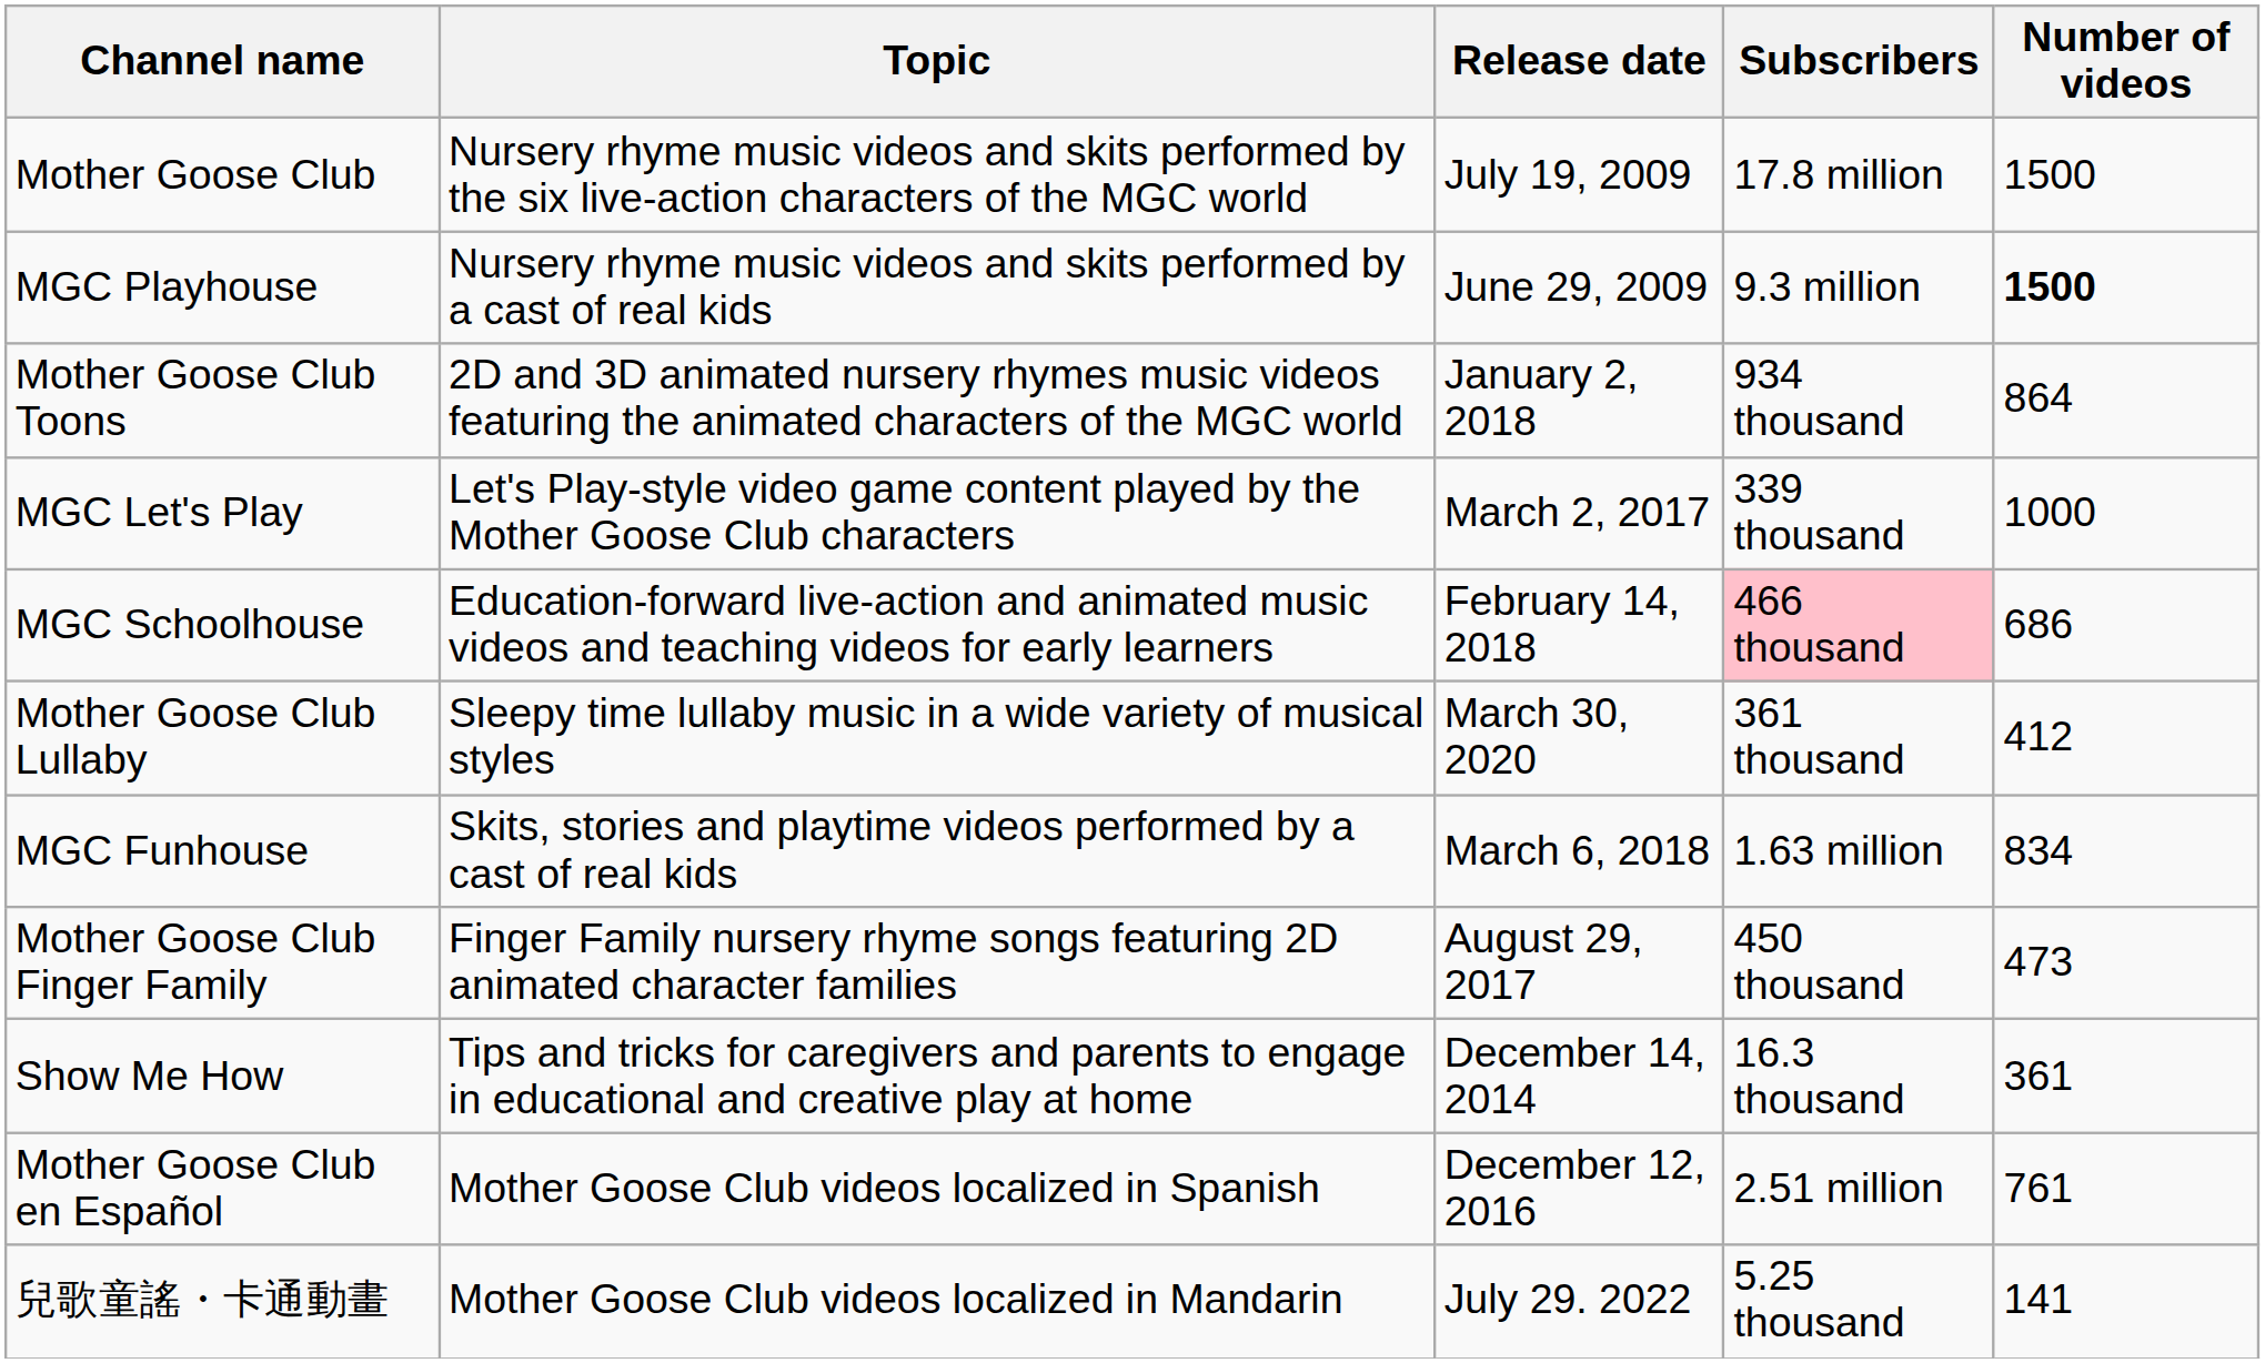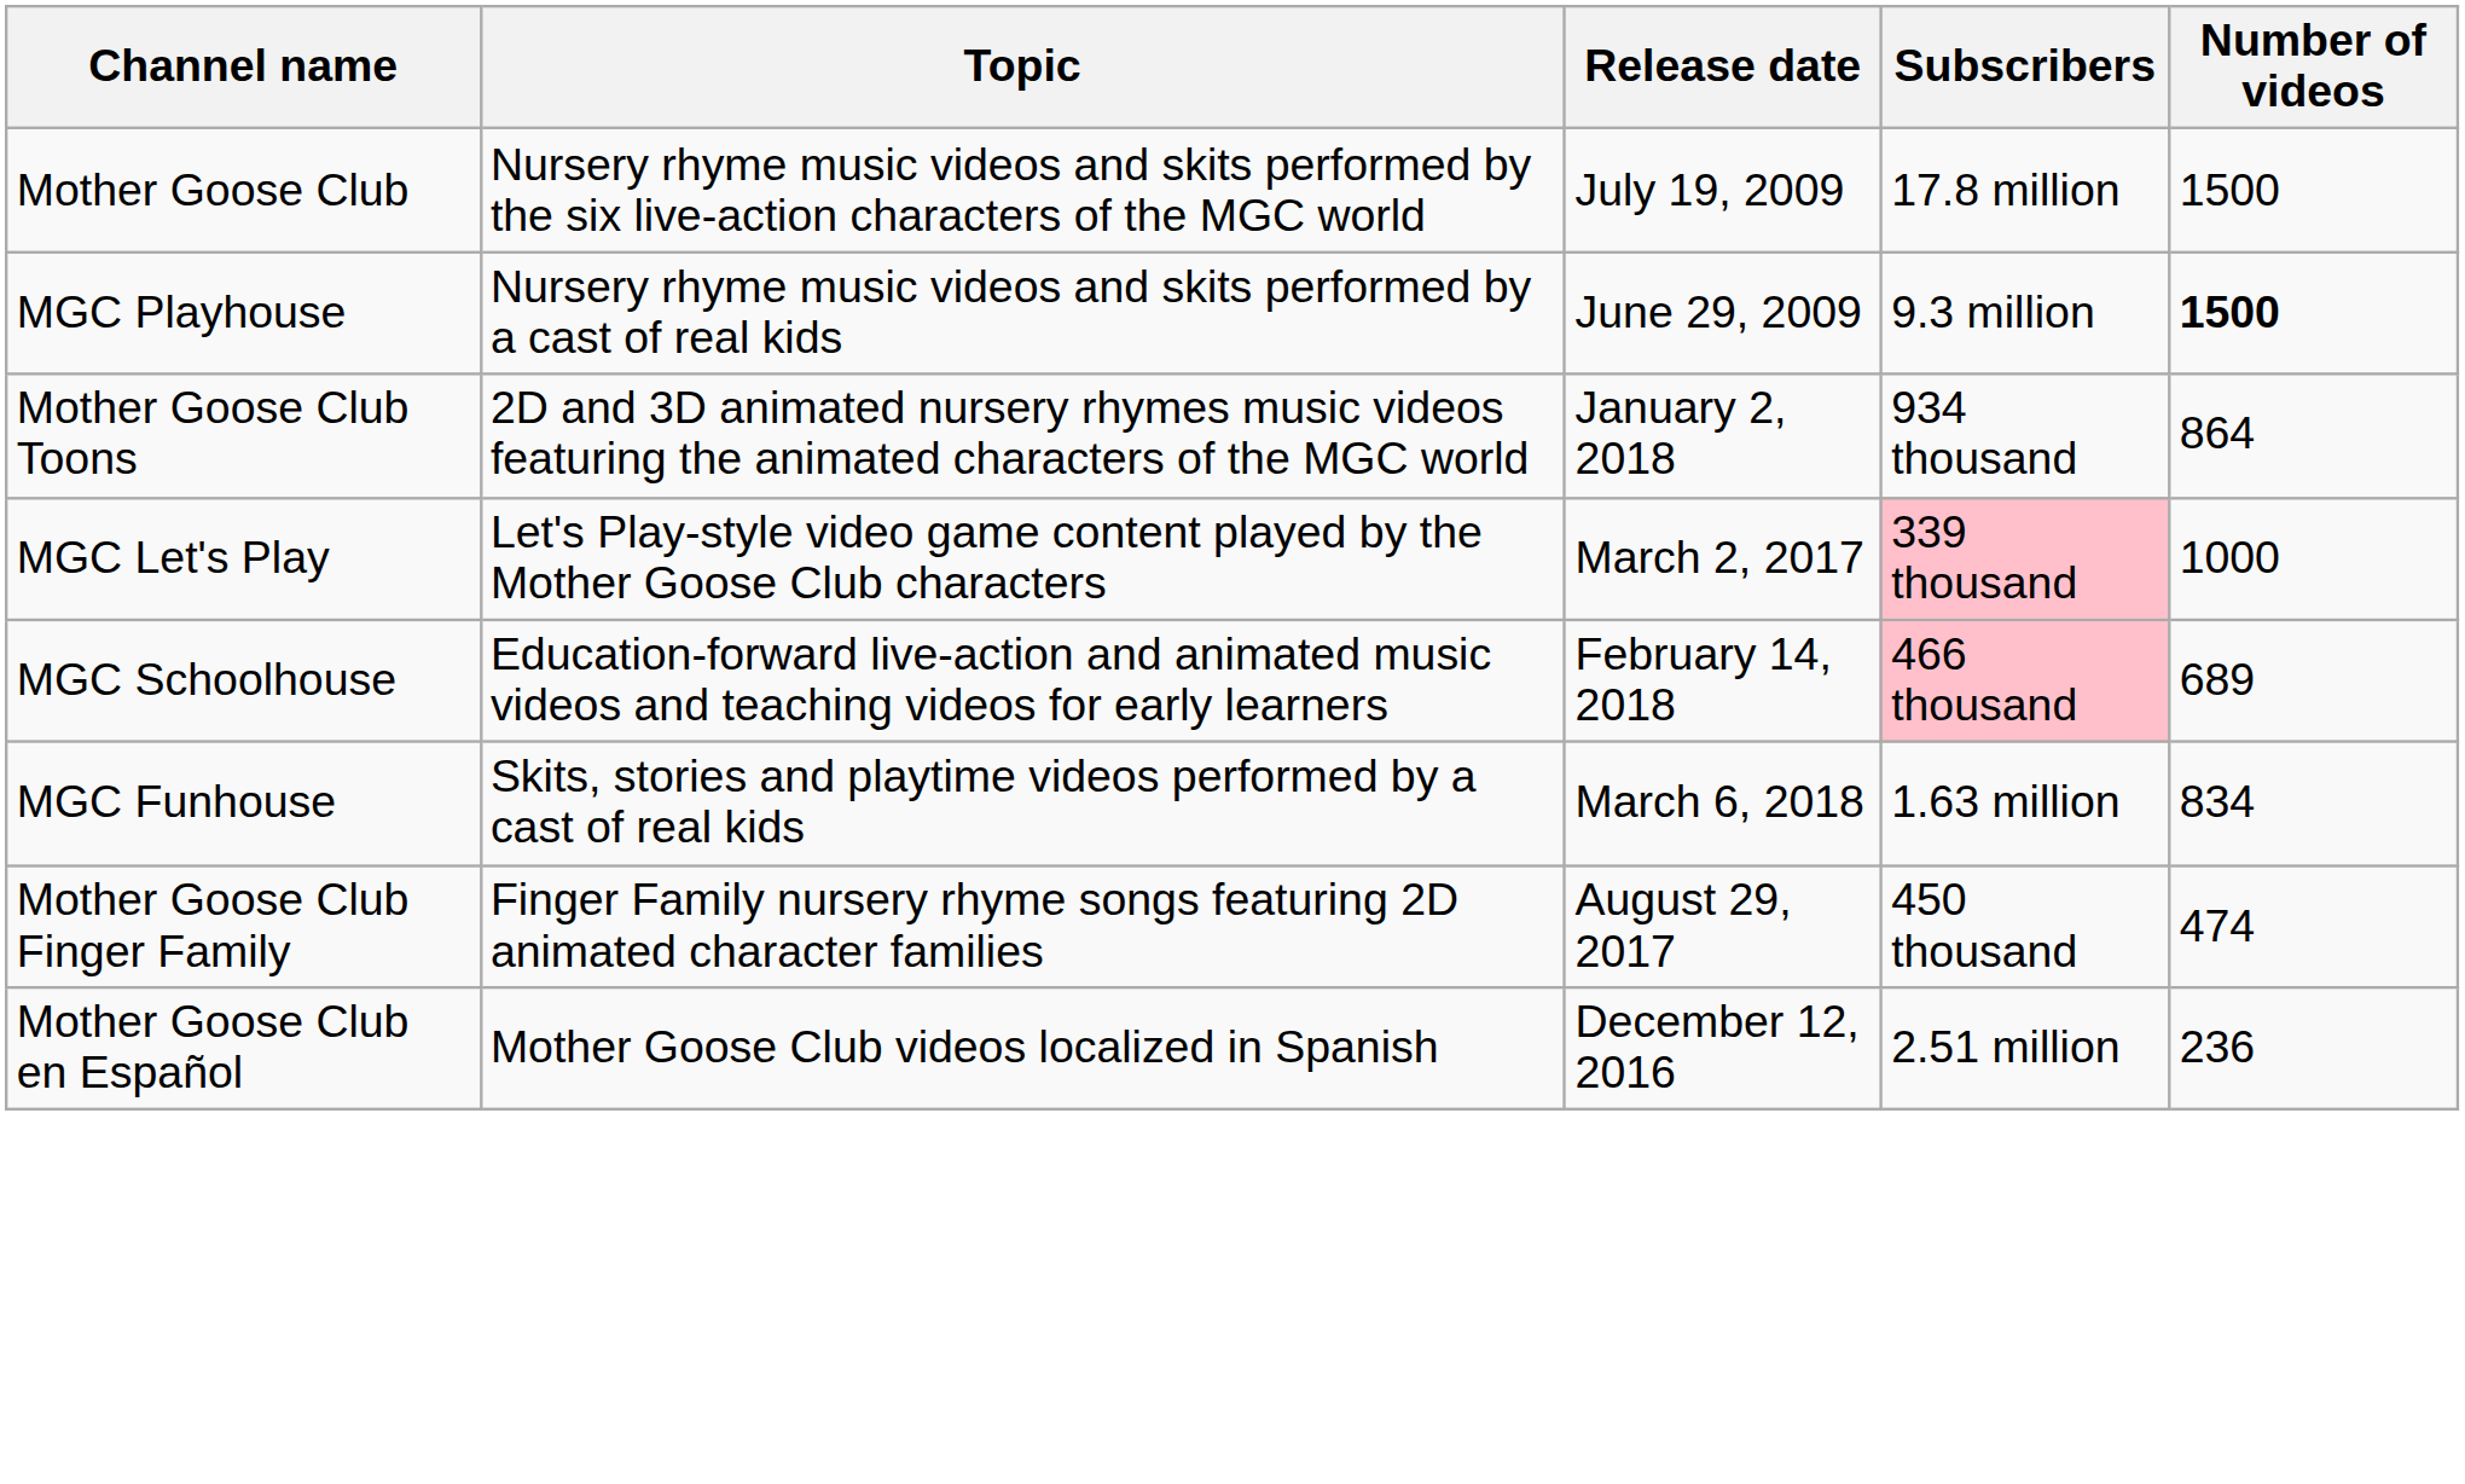MGC Let's Play | Subscribers: no background -> pink background
MGC Schoolhouse | Number of videos: 686 -> 689
- row: Mother Goose Club Lullaby | Sleepy time lullaby music in a wide variety of musical styles | March 30, 2020 | 361 thousand | 412
Mother Goose Club Finger Family | Number of videos: 473 -> 474
- row: Show Me How | Tips and tricks for caregivers and parents to engage in educational and creative play at home | December 14, 2014 | 16.3 thousand | 361
Mother Goose Club en Español | Number of videos: 761 -> 236
- row: 兒歌童謠・卡通動畫 | Mother Goose Club videos localized in Mandarin | July 29. 2022 | 5.25 thousand | 141
